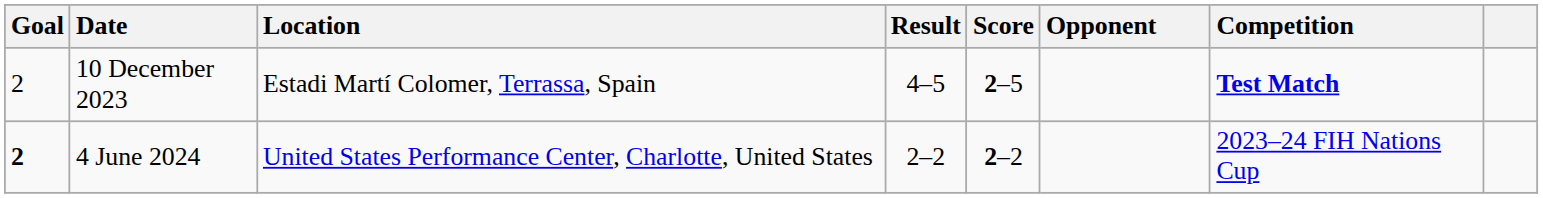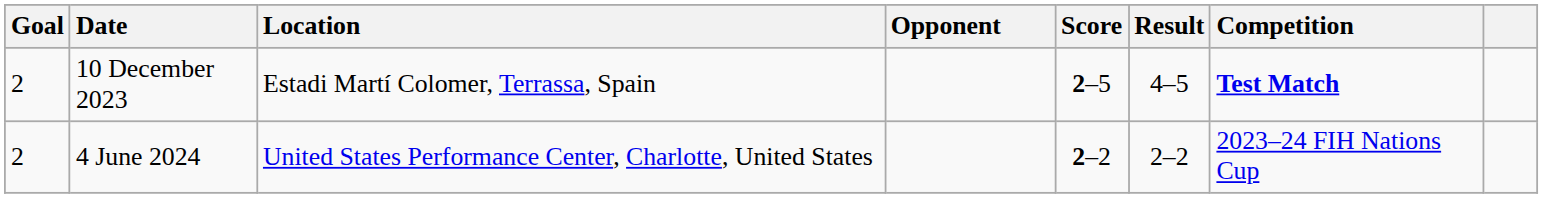columns swapped: Opponent <-> Result
4 June 2024 | Goal: bold -> normal
